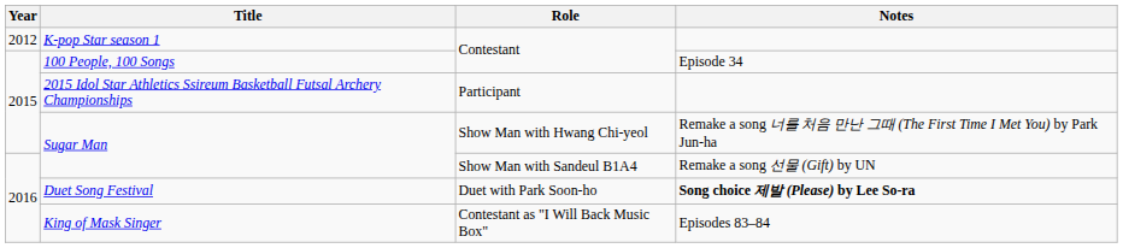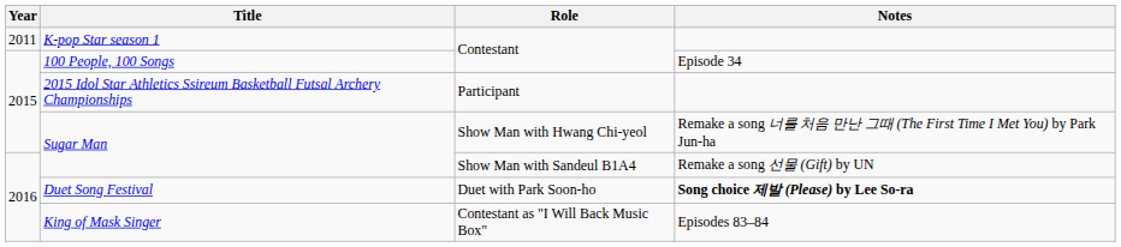K-pop Star season 1 | Year: 2012 -> 2011
